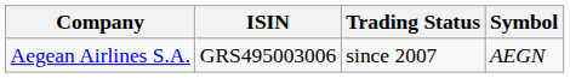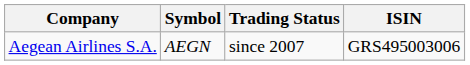columns swapped: Symbol <-> ISIN
